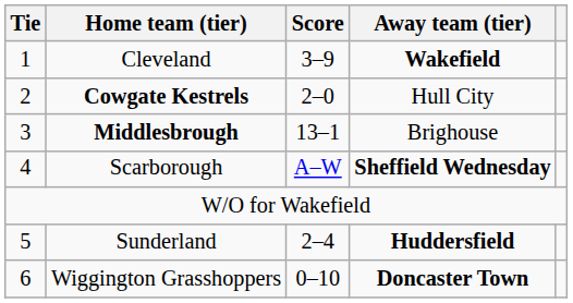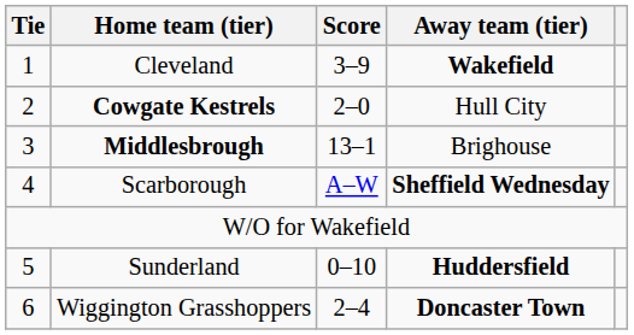Sunderland | Score: 2–4 -> 0–10
Wiggington Grasshoppers | Score: 0–10 -> 2–4
